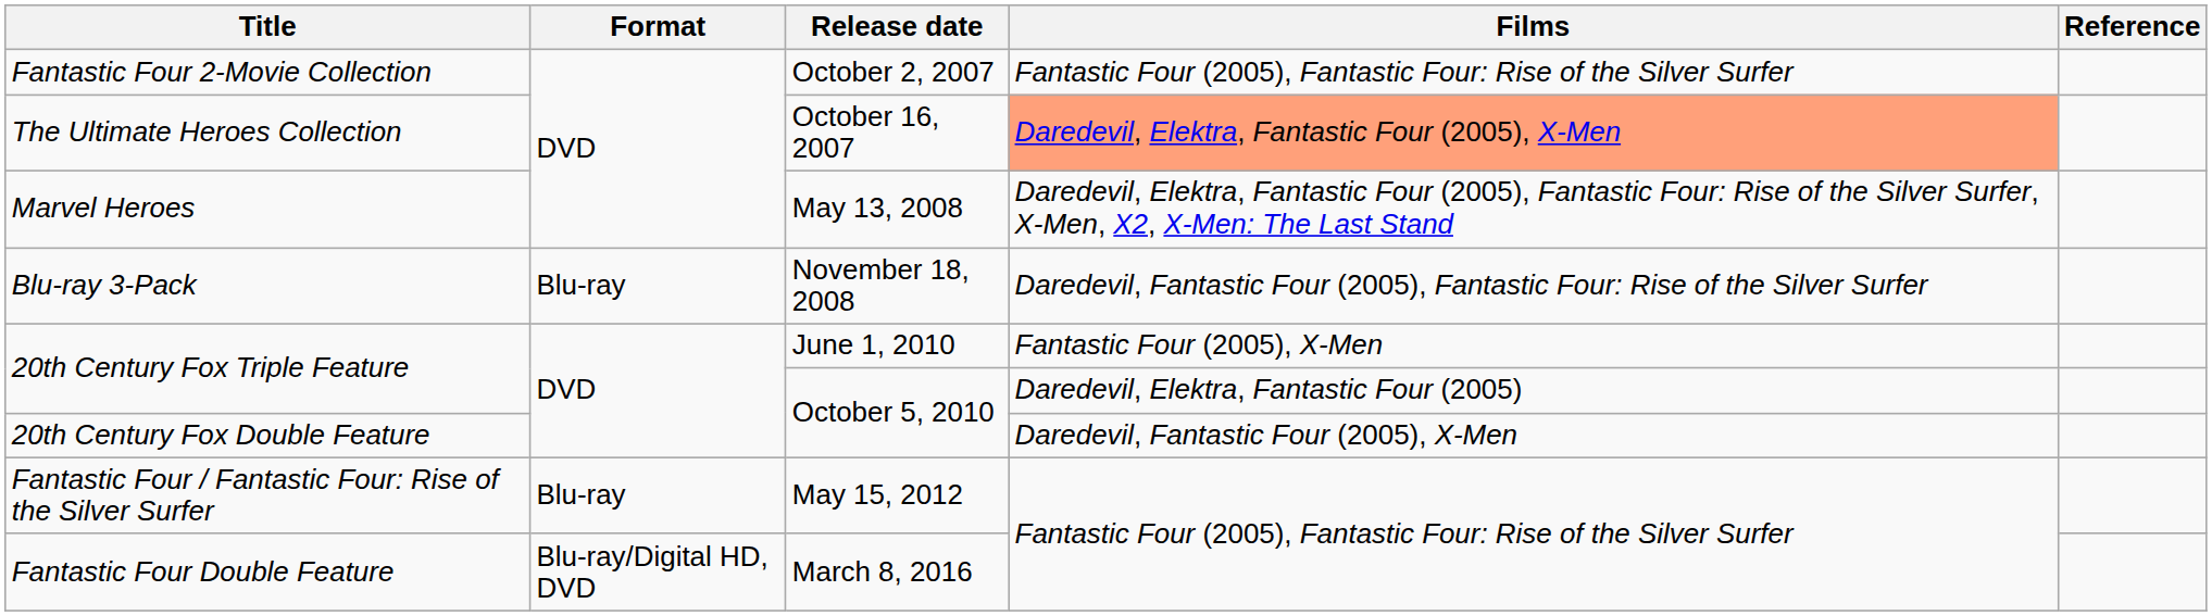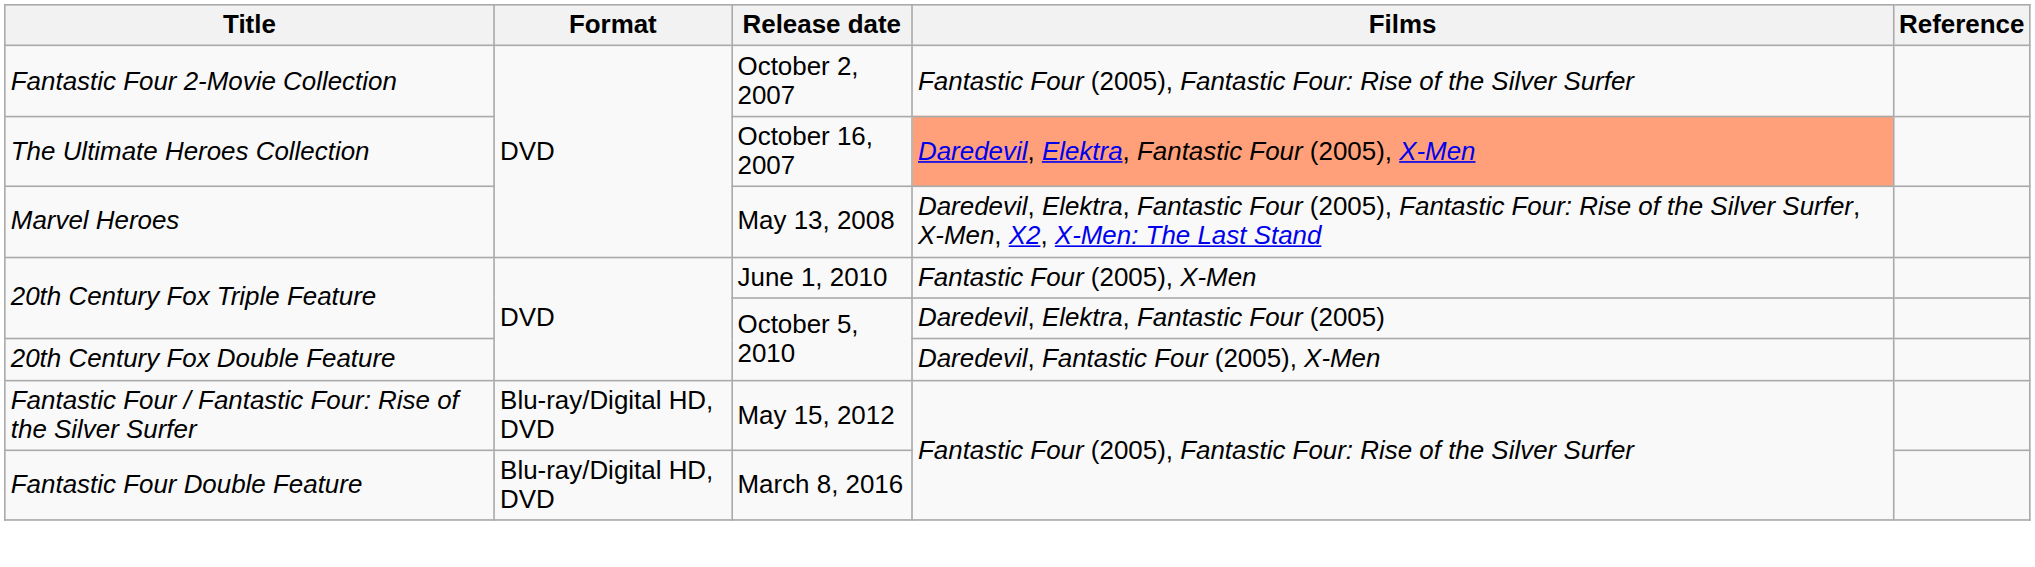- row: Blu-ray 3-Pack | Blu-ray | November 18, 2008 | Daredevil, Fantastic Four (2005), Fantastic Four: Rise of the Silver Surfer
Fantastic Four / Fantastic Four: Rise of the Silver Surfer | Format: Blu-ray -> Blu-ray/Digital HD, DVD
